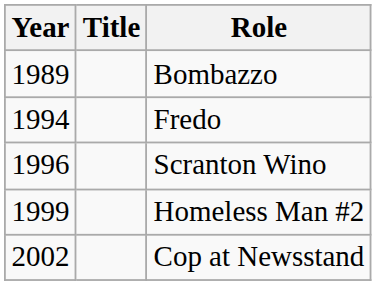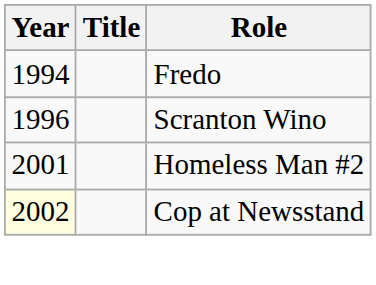- row: 1989 | Bombazzo
Homeless Man #2 | Year: 1999 -> 2001
Cop at Newsstand | Year: no background -> lightyellow background
